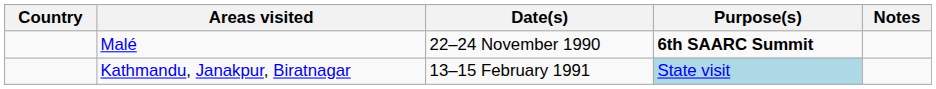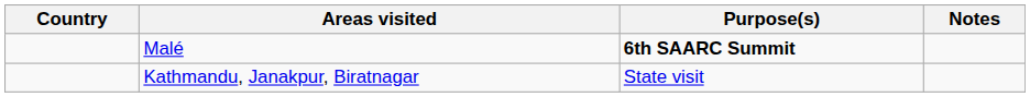- column: Date(s) | 22–24 November 1990 | 13–15 February 1991
Kathmandu, Janakpur, Biratnagar | Purpose(s): lightblue background -> no background
